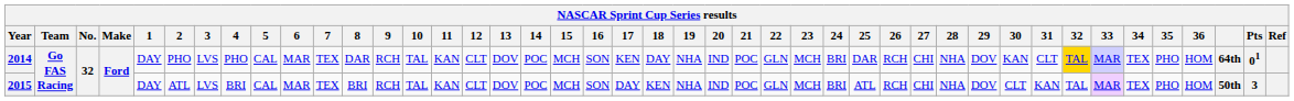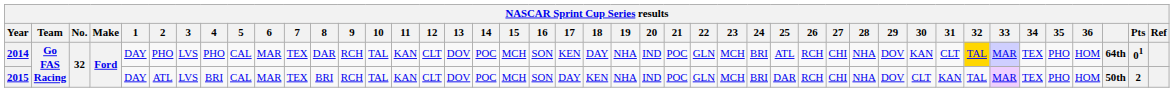2014 | 25: DAR -> ATL
2015 | 25: ATL -> DAR
2015 | Pts: 3 -> 2
